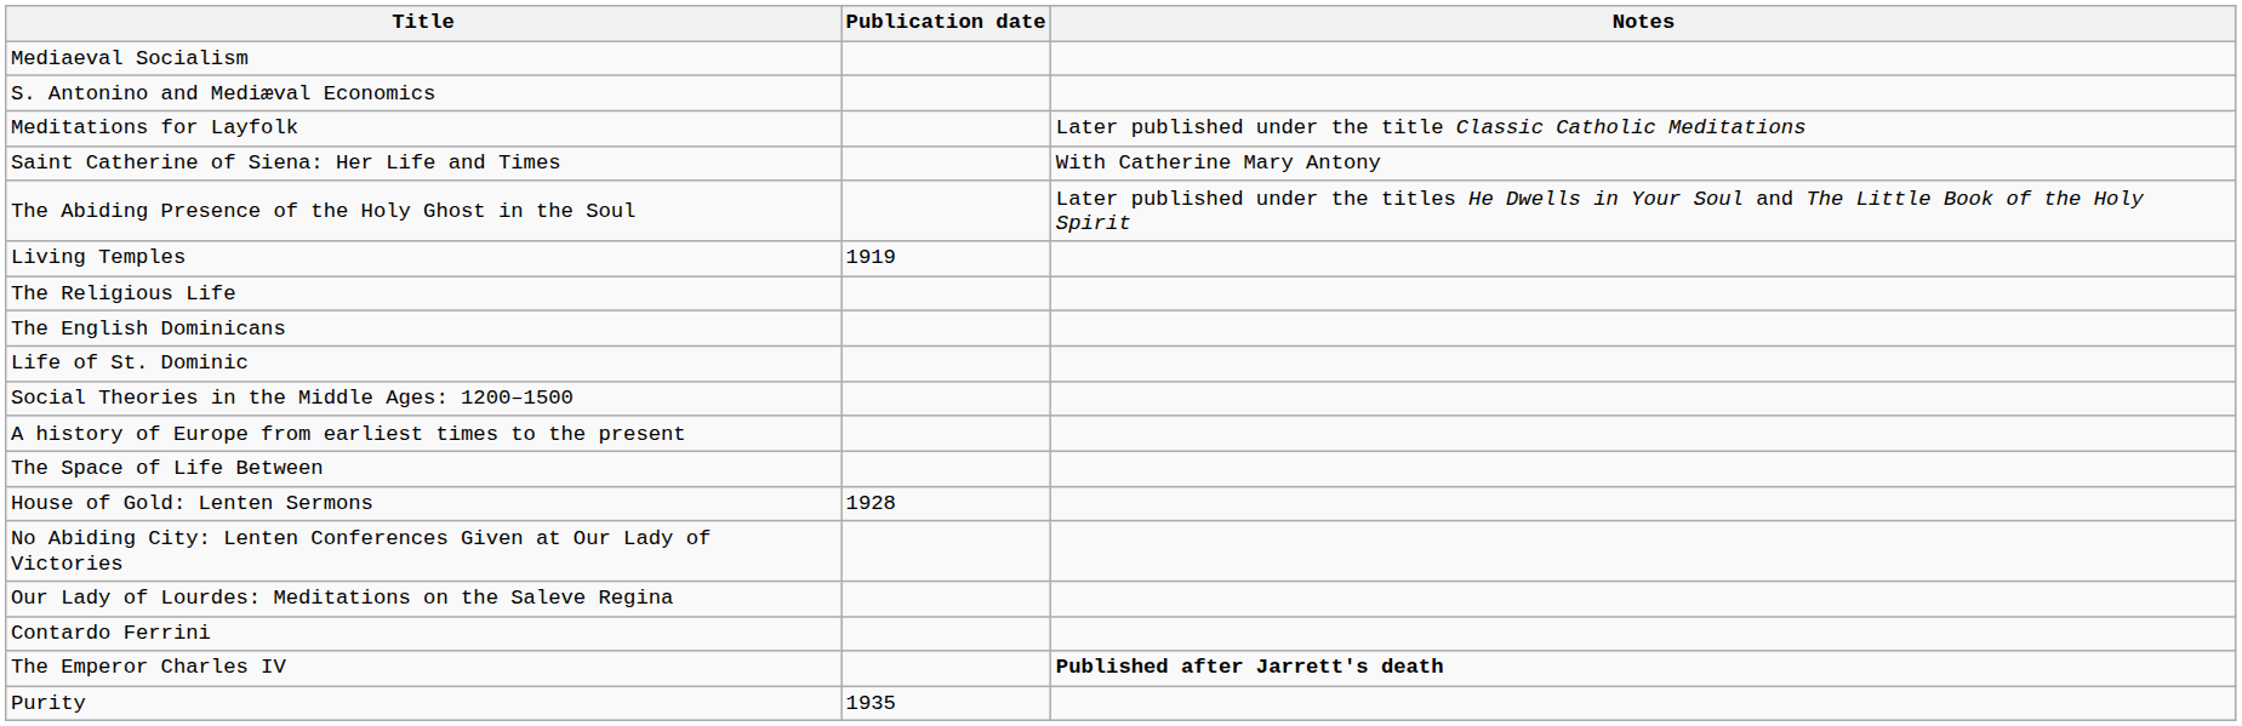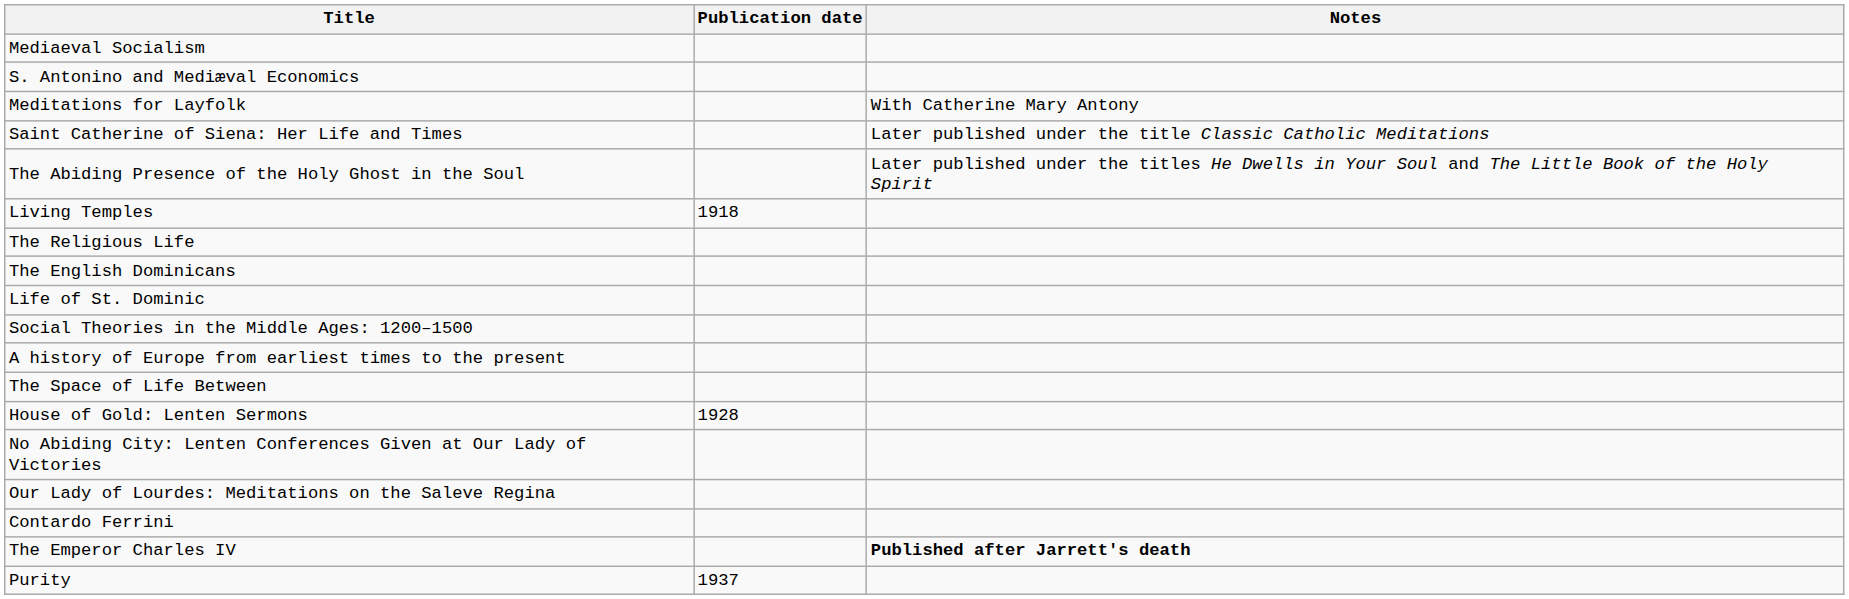Meditations for Layfolk | Notes: Later published under the title Classic Catholic Meditations -> With Catherine Mary Antony
Saint Catherine of Siena: Her Life and Times | Notes: With Catherine Mary Antony -> Later published under the title Classic Catholic Meditations
Living Temples | Publication date: 1919 -> 1918
Purity | Publication date: 1935 -> 1937
